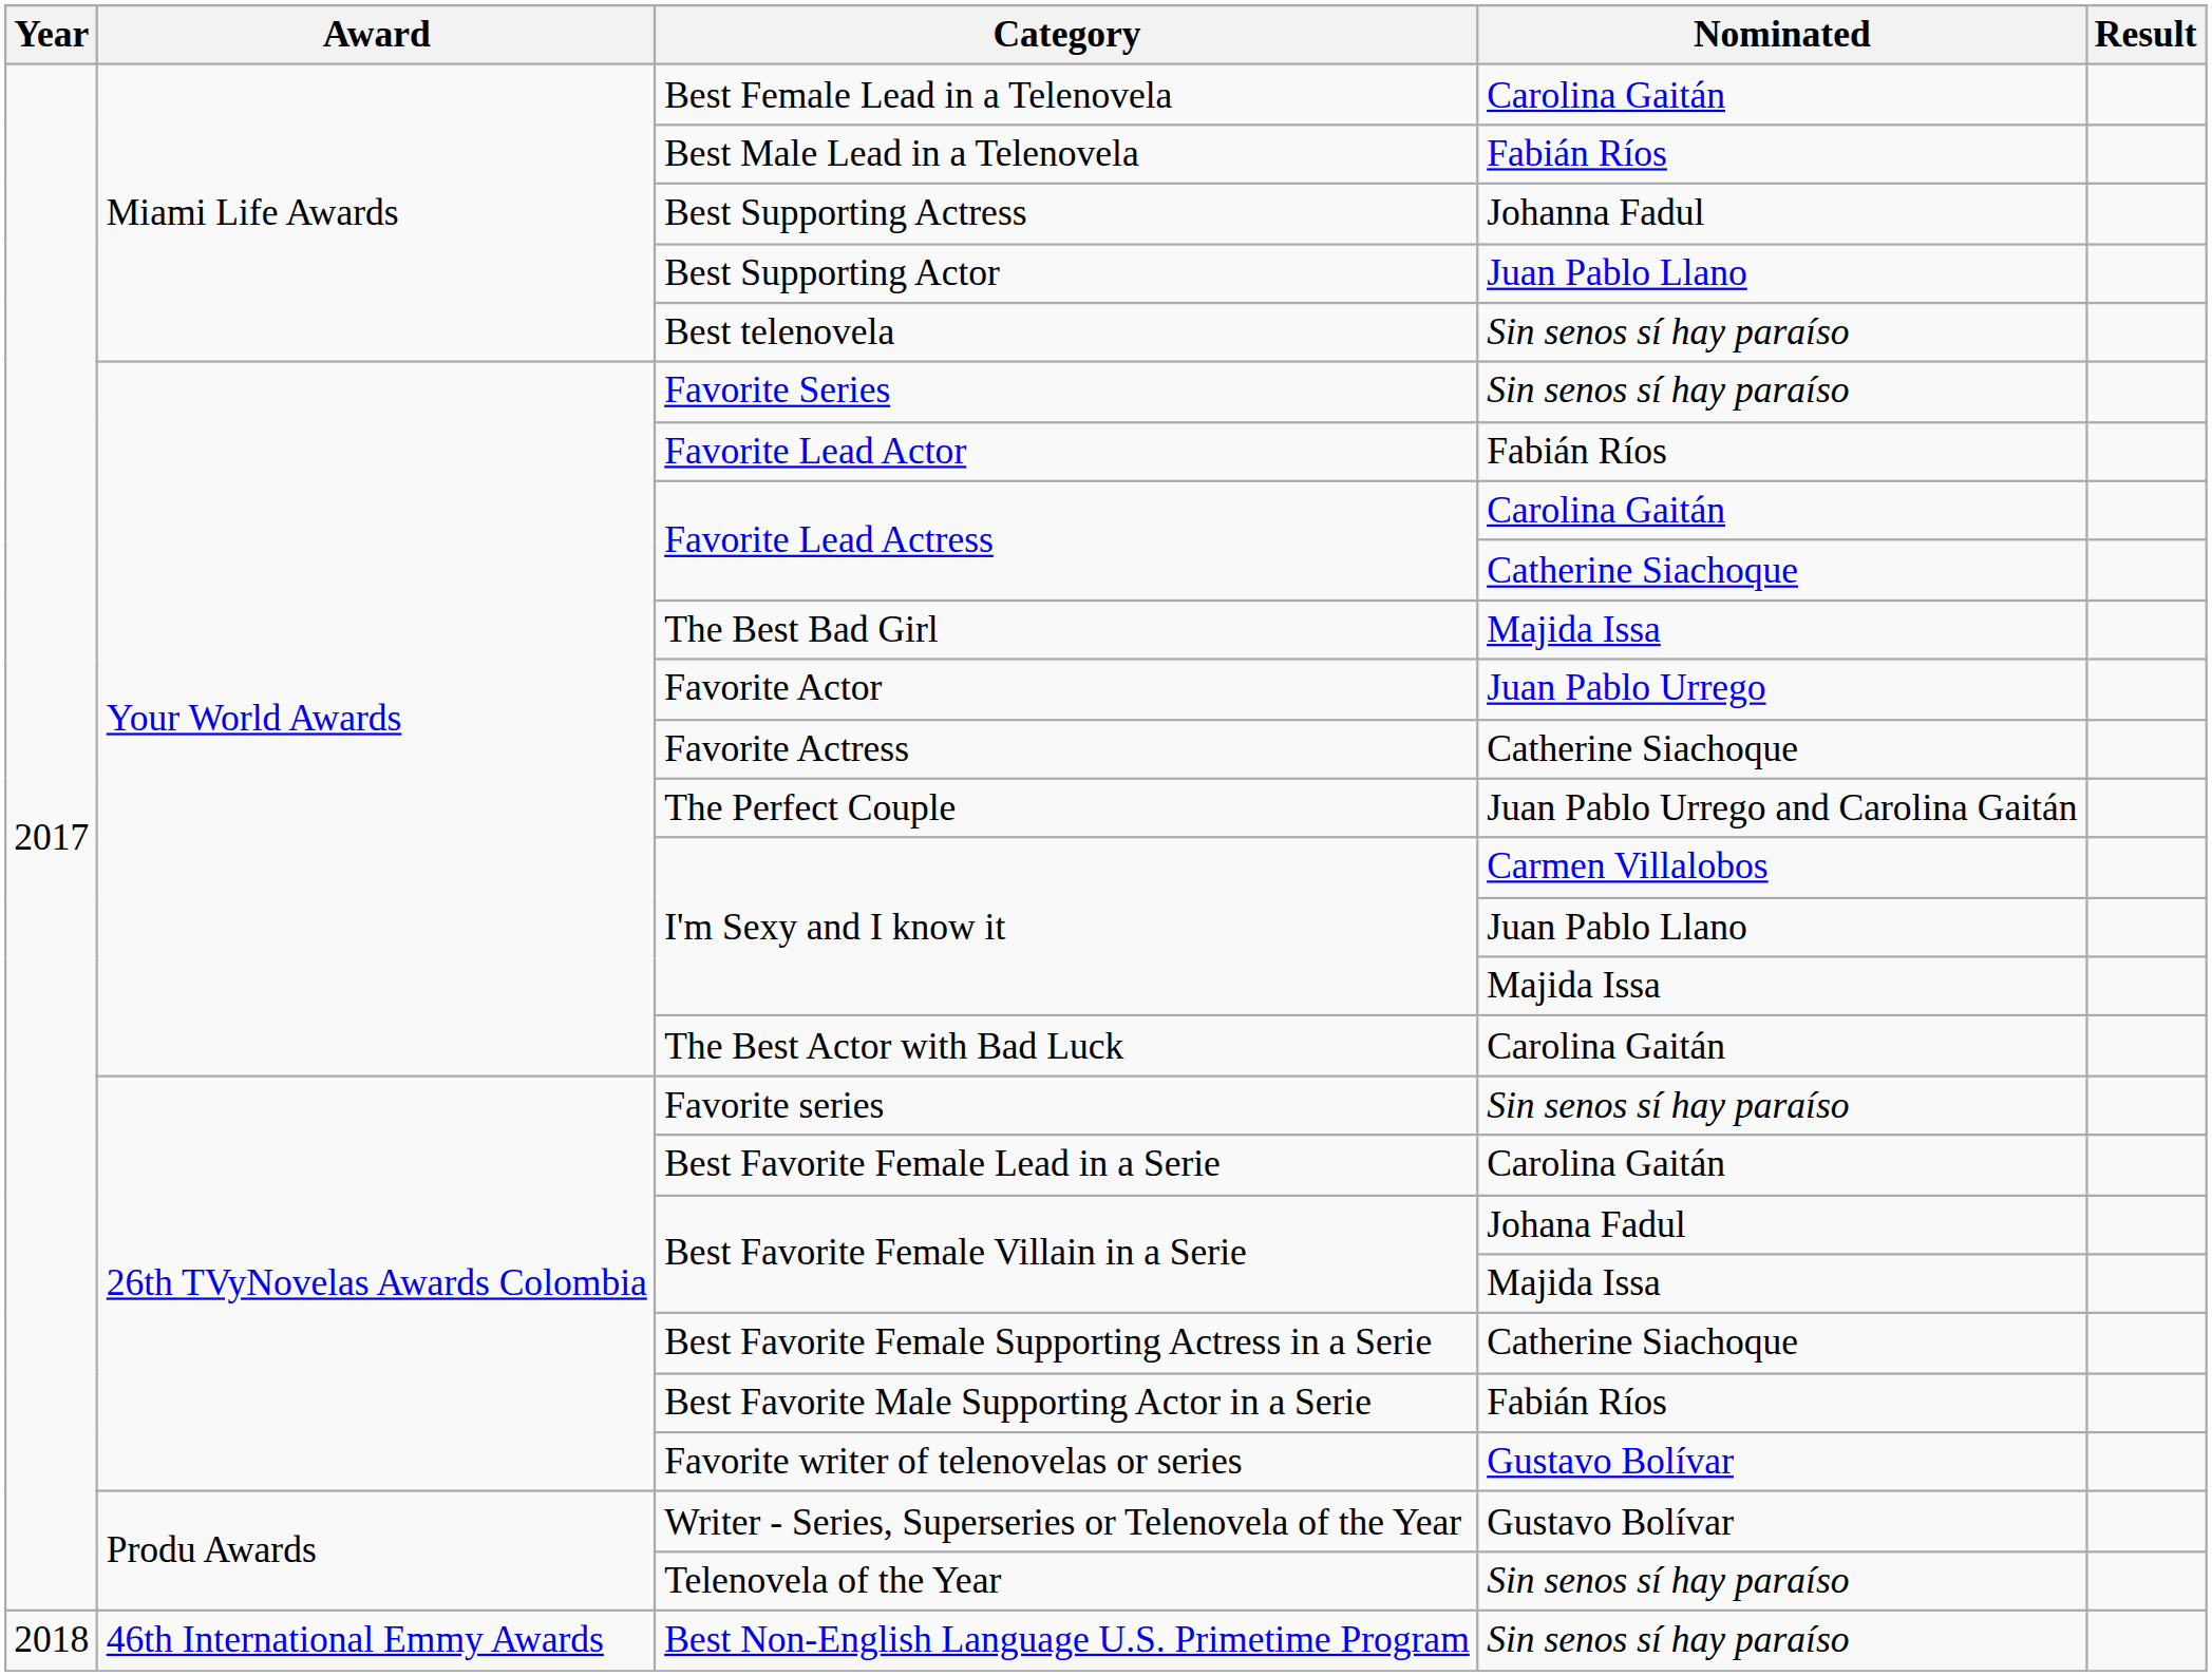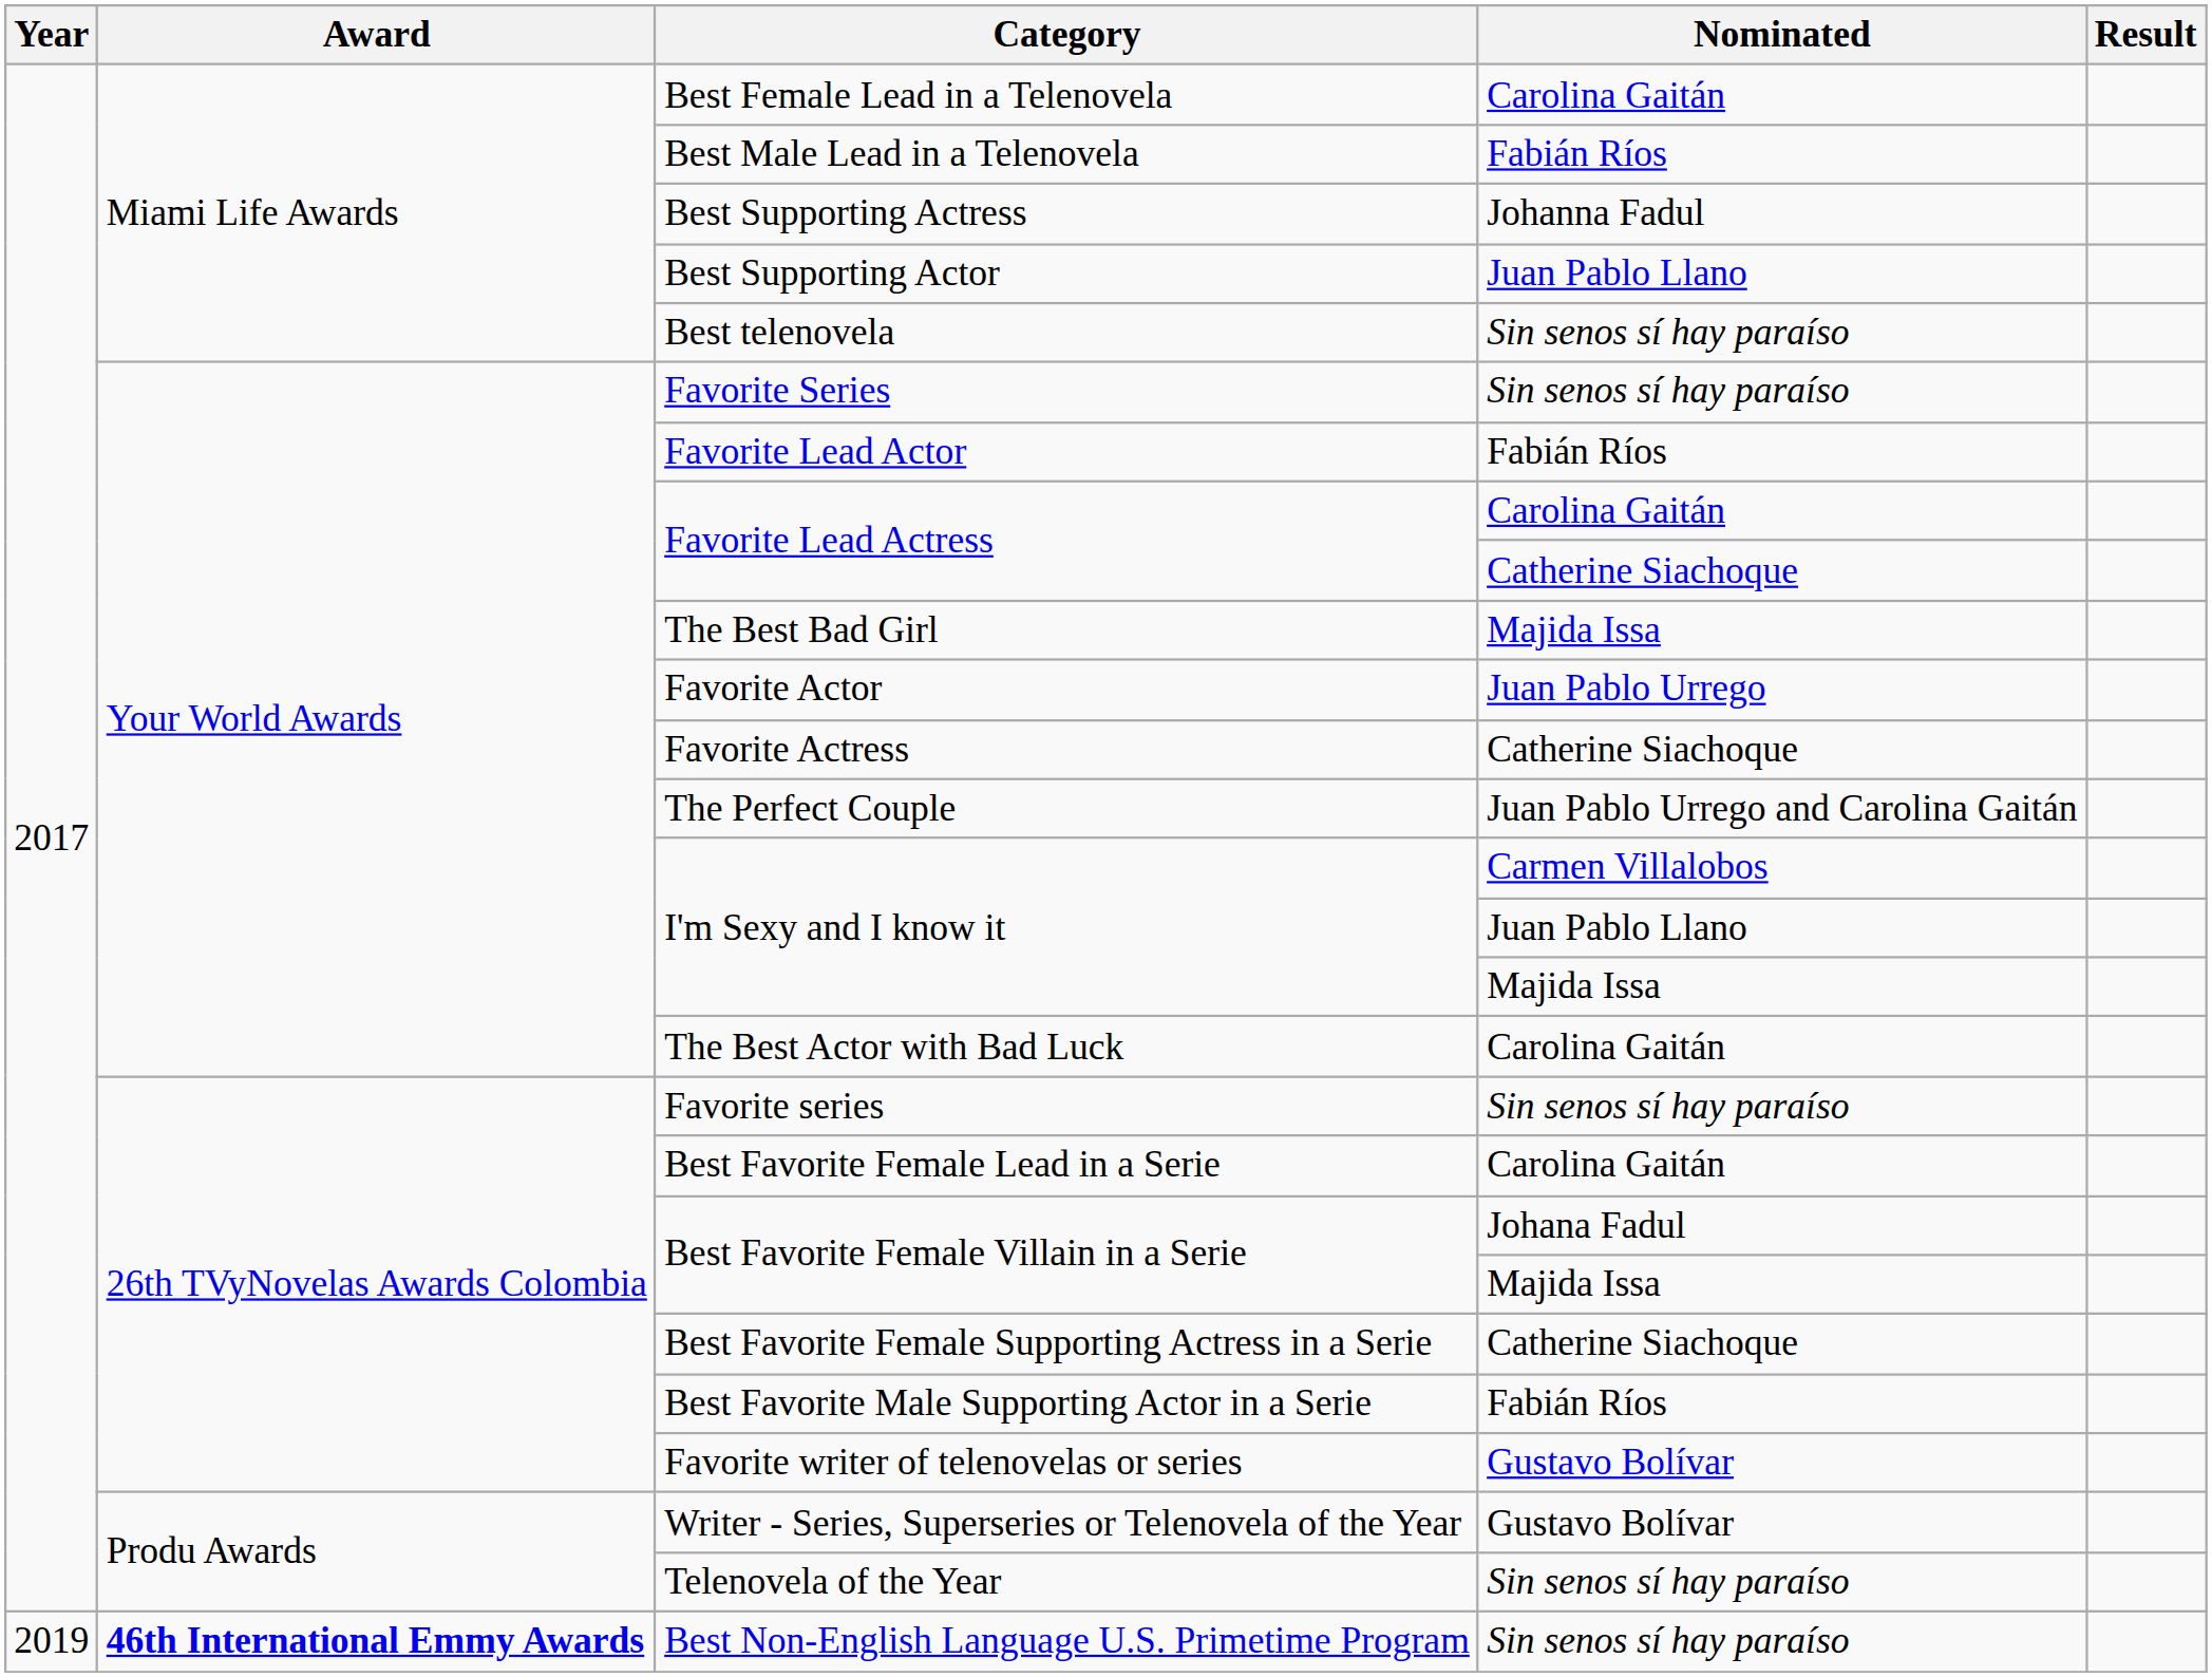Best Non-English Language U.S. Primetime Program | Year: 2018 -> 2019
Best Non-English Language U.S. Primetime Program | Award: normal -> bold
